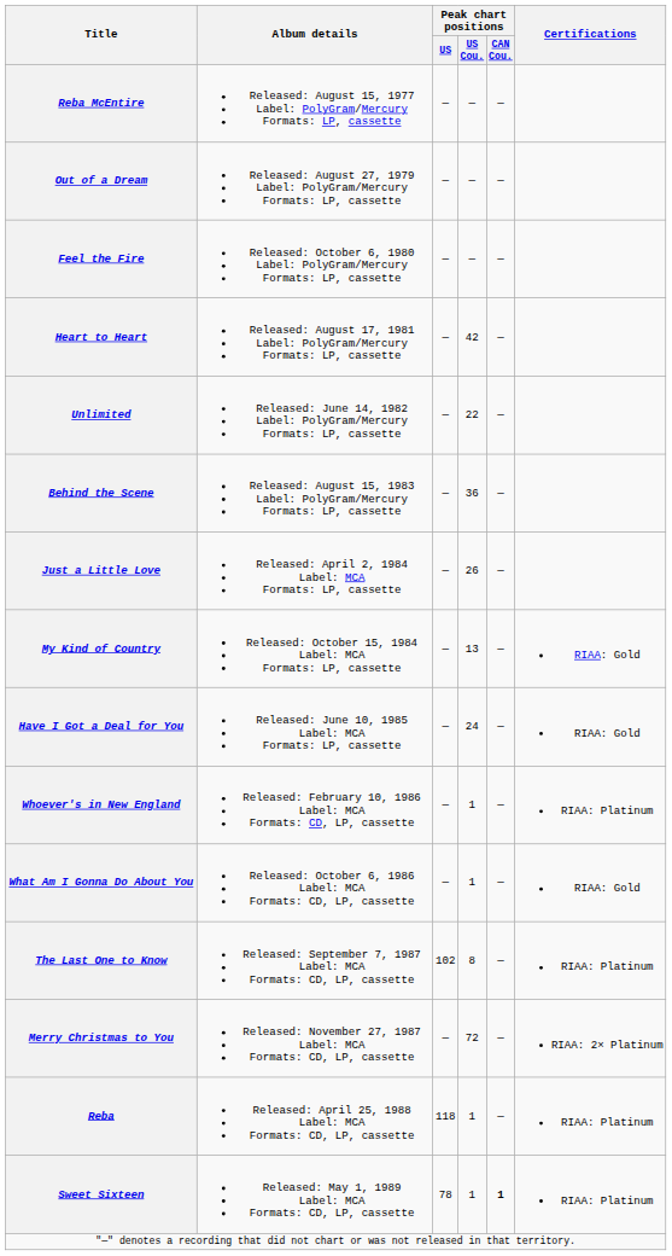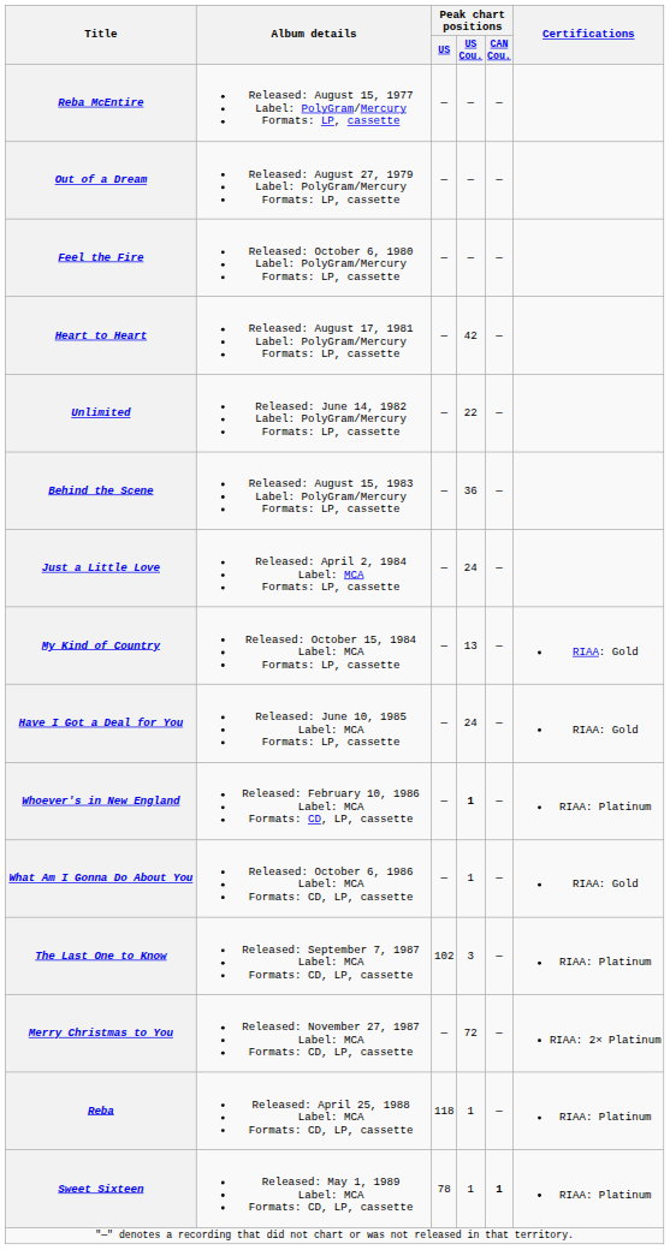Just a Little Love | Peak chart positions / US Cou.: 26 -> 24
Whoever's in New England | Peak chart positions / US Cou.: normal -> bold
The Last One to Know | Peak chart positions / US Cou.: 8 -> 3
